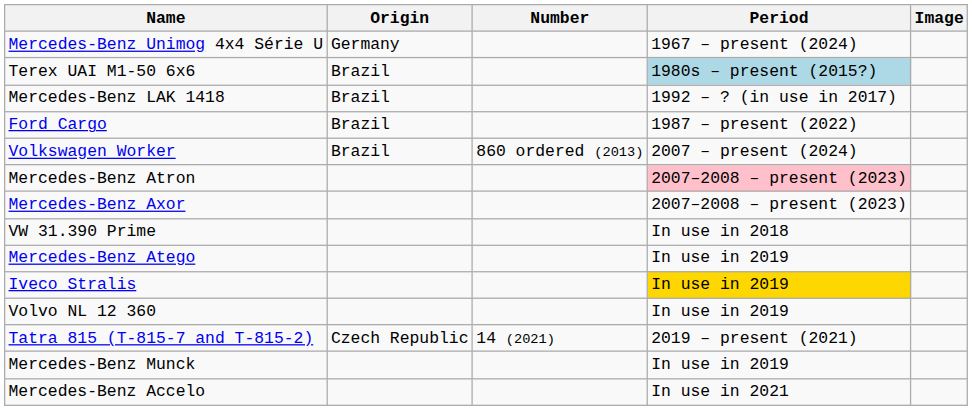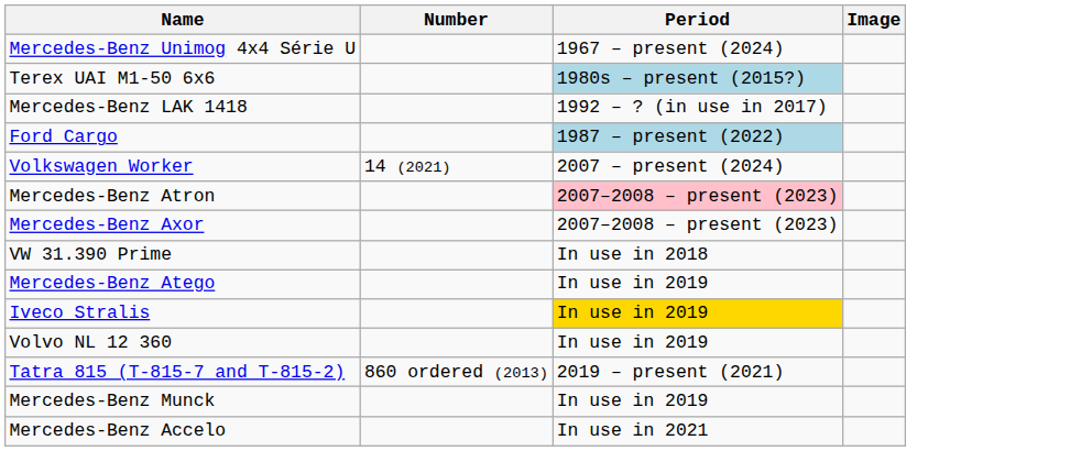- column: Origin | Germany | Brazil | Brazil | Brazil | Brazil | Czech Republic
Ford Cargo | Period: no background -> lightblue background
Volkswagen Worker | Number: 860 ordered (2013) -> 14 (2021)
Tatra 815 (T-815-7 and T-815-2) | Number: 14 (2021) -> 860 ordered (2013)
